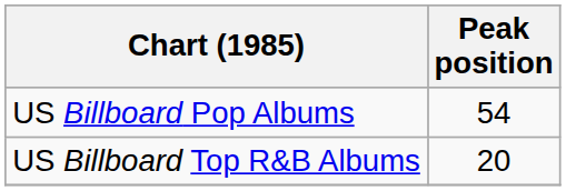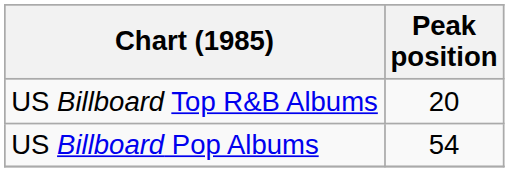rows swapped: US Billboard Pop Albums <-> US Billboard Top R&B Albums
